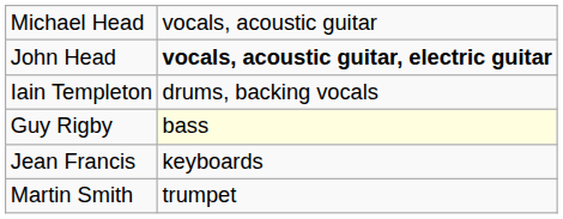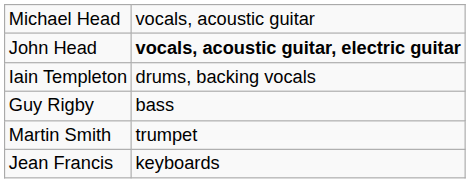Guy Rigby | column 2: lightyellow background -> no background
rows swapped: Jean Francis <-> Martin Smith
